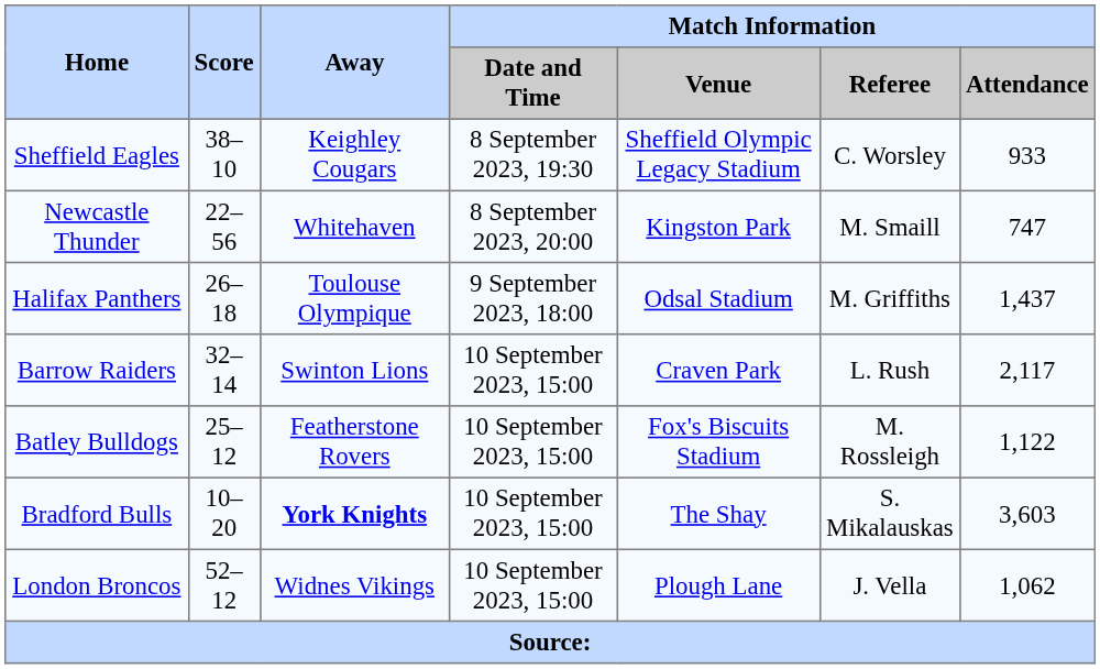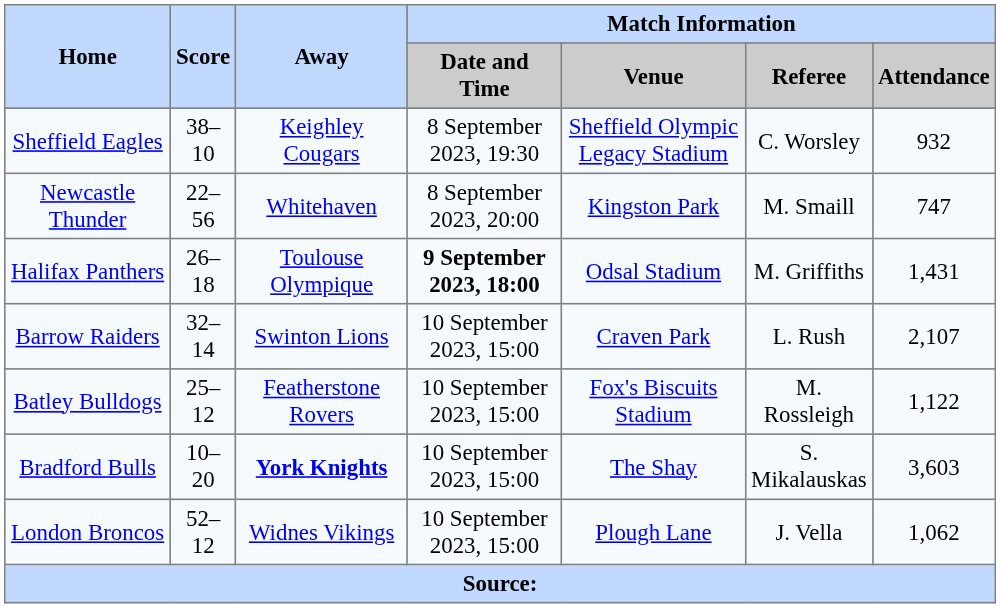Sheffield Eagles | Match Information / Attendance: 933 -> 932
Halifax Panthers | Match Information / Date and Time: normal -> bold
Halifax Panthers | Match Information / Attendance: 1,437 -> 1,431
Barrow Raiders | Match Information / Attendance: 2,117 -> 2,107
